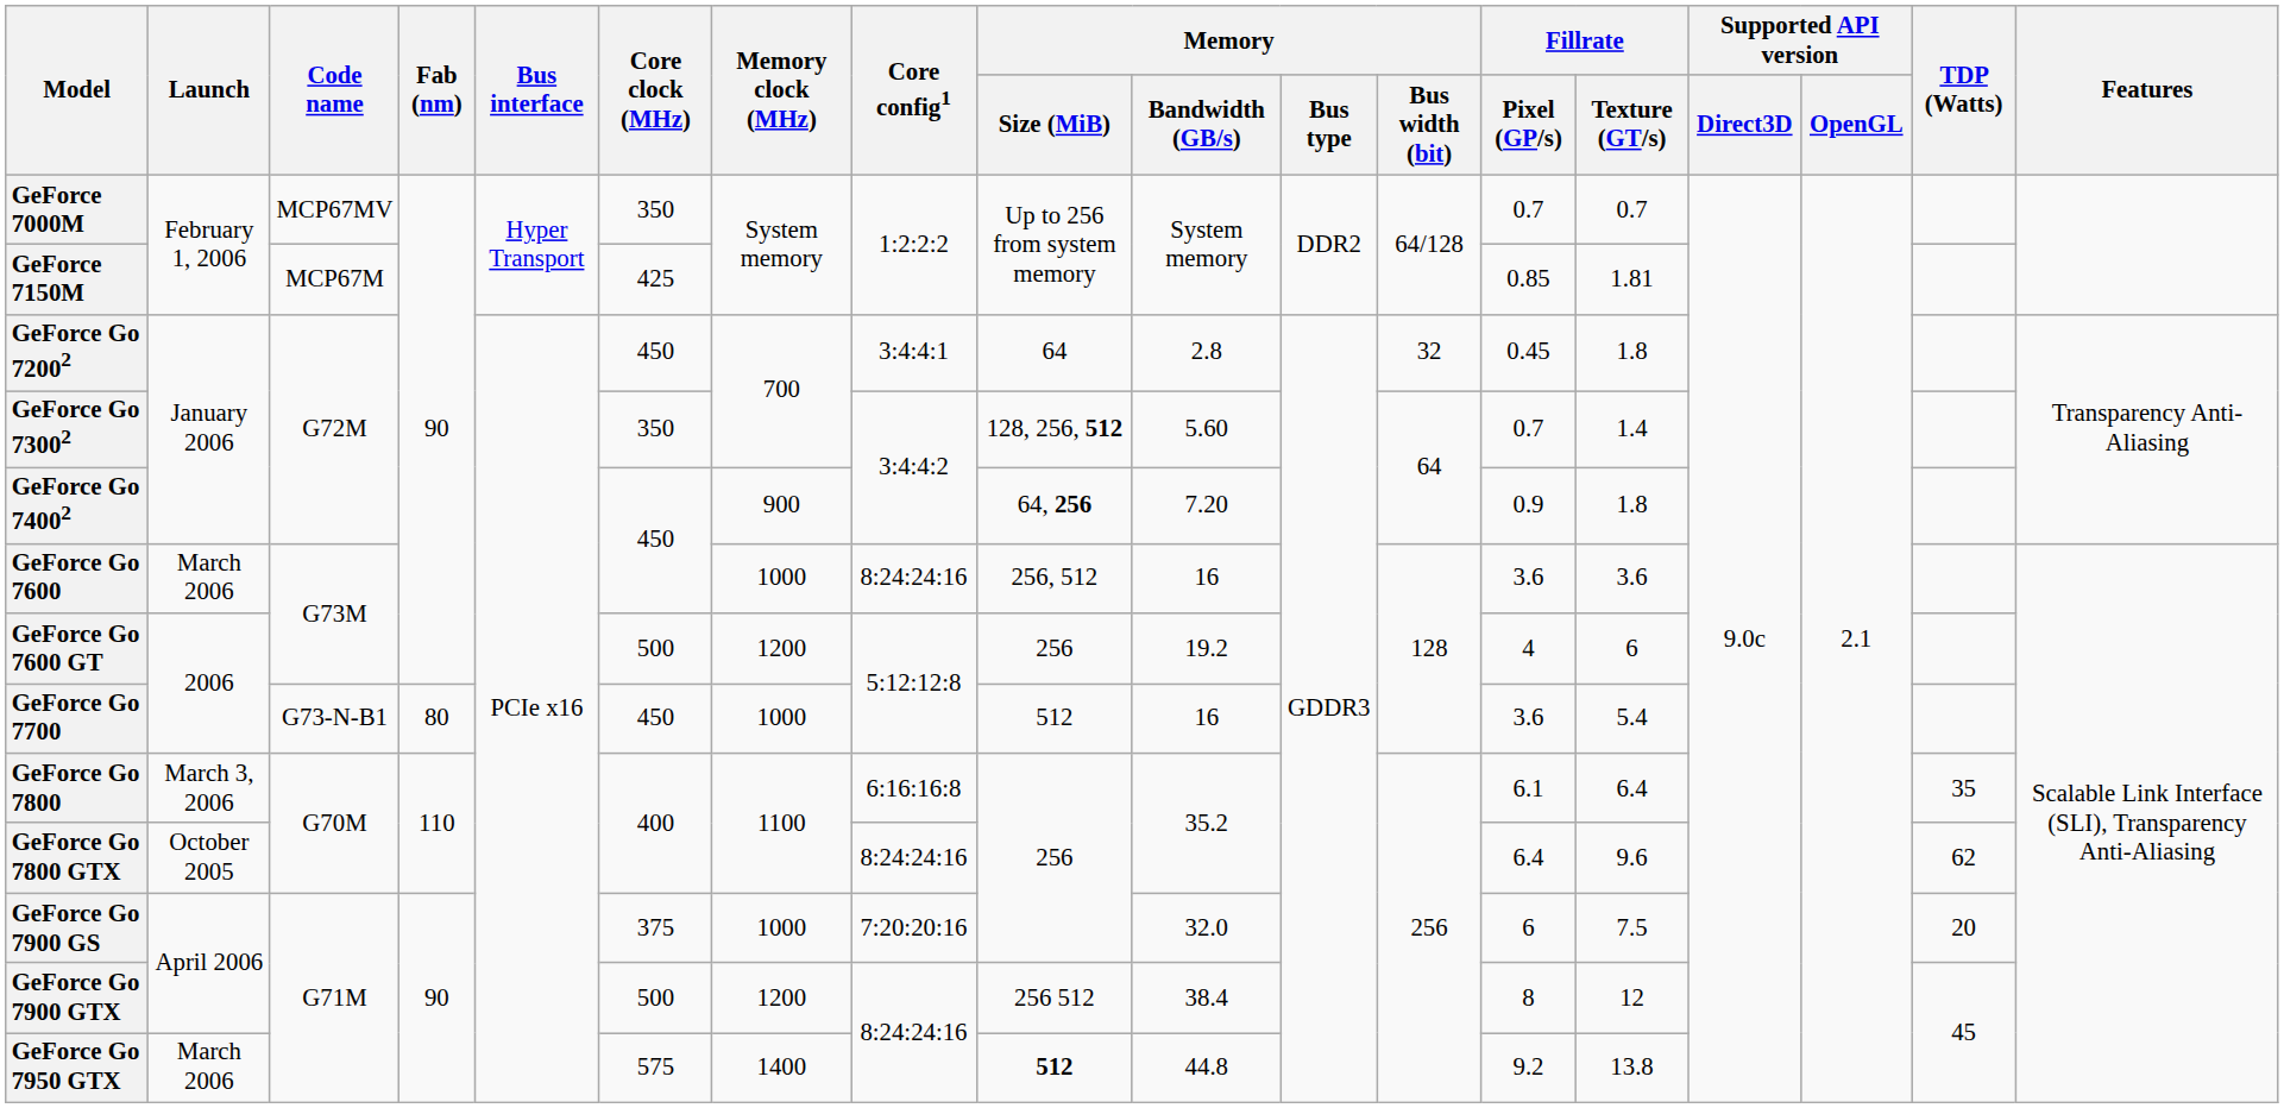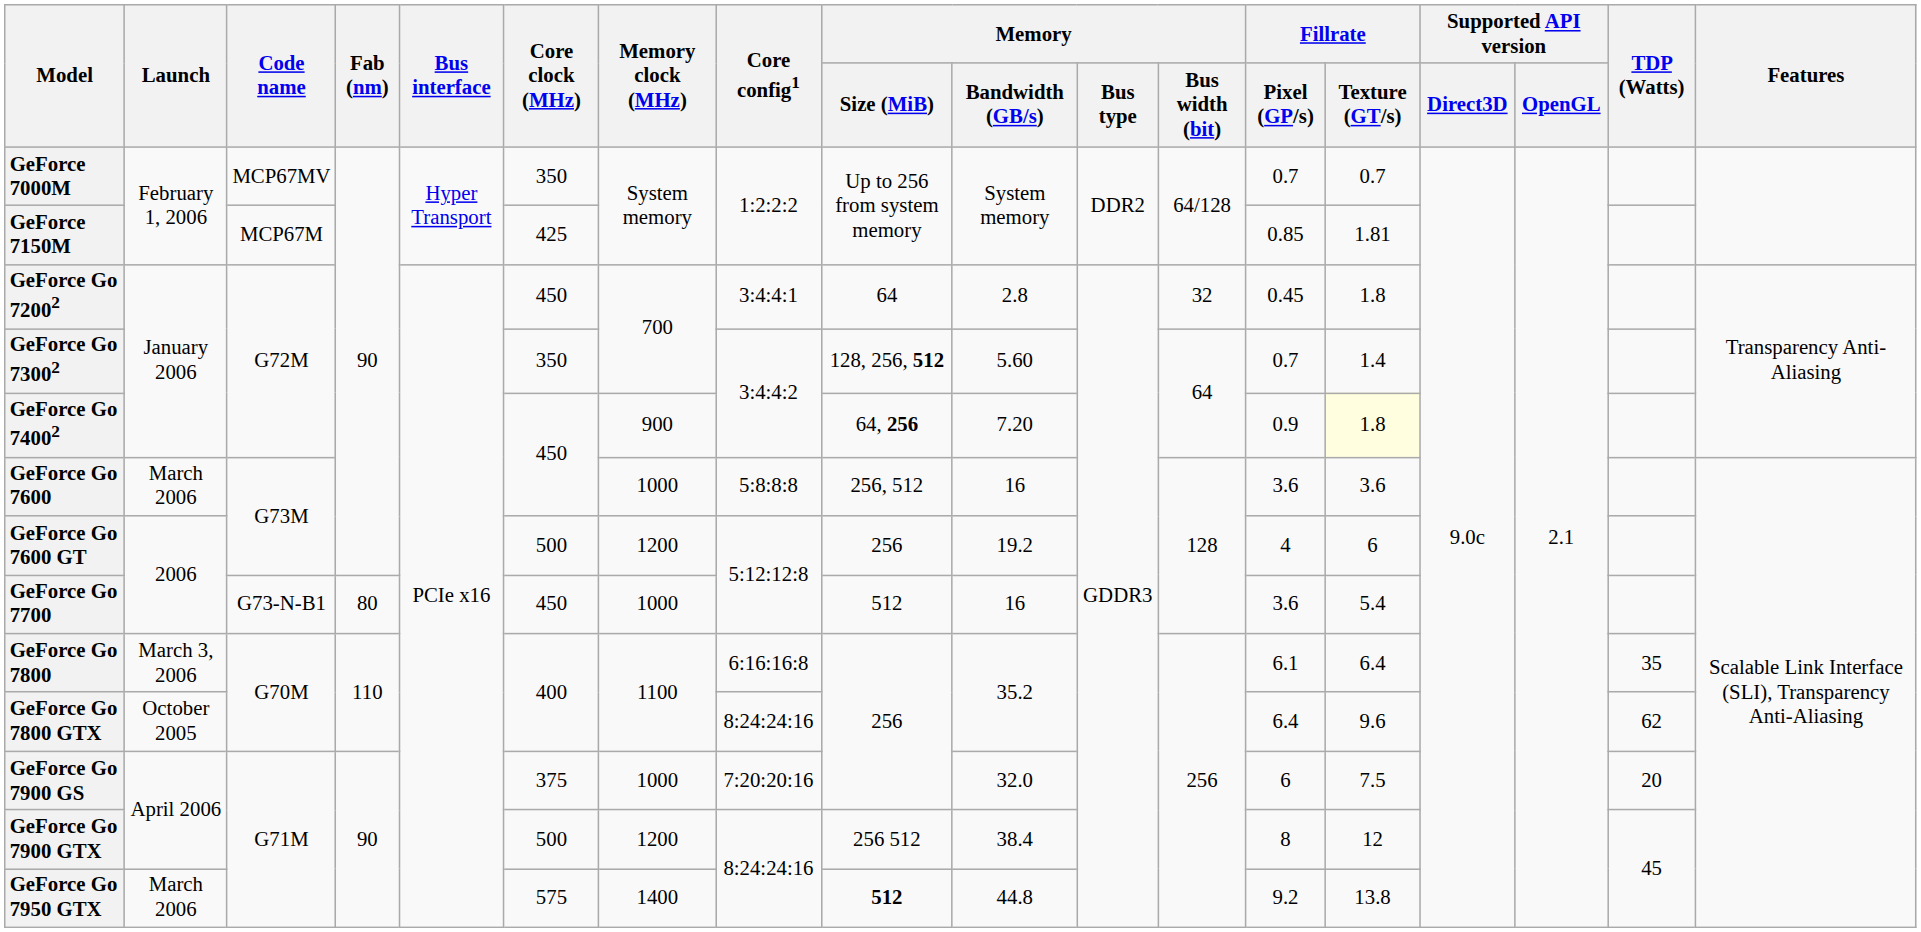GeForce Go 74002 | Fillrate / Texture (GT/s): no background -> lightyellow background
GeForce Go 7600 | Core config1: 8:24:24:16 -> 5:8:8:8
